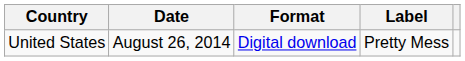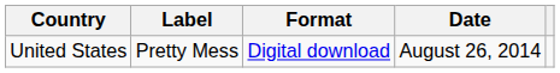columns swapped: Date <-> Label
